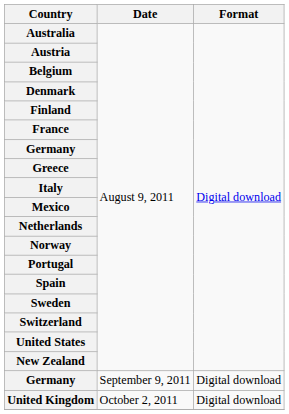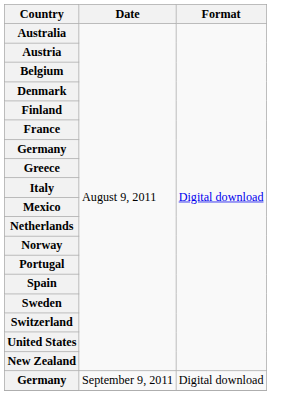- row: United Kingdom | October 2, 2011 | Digital download
